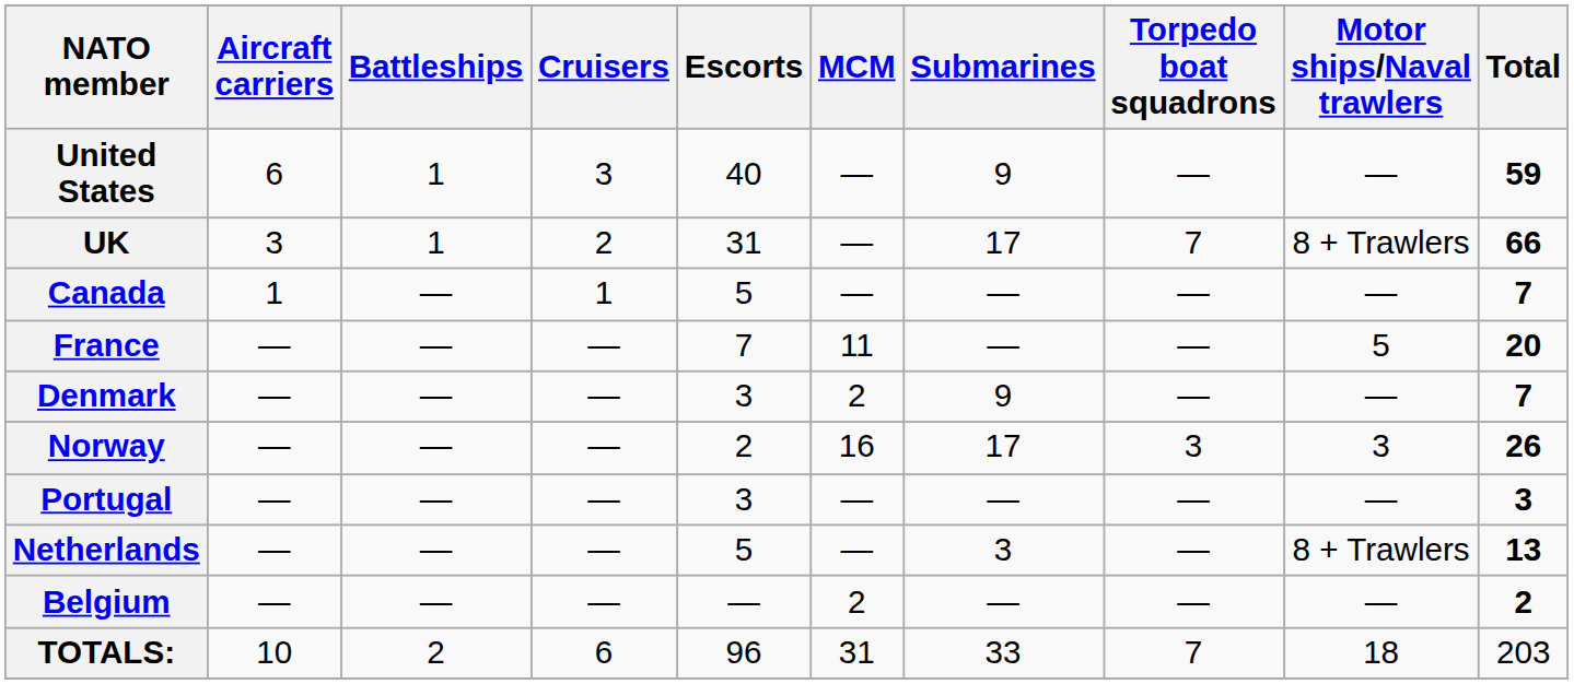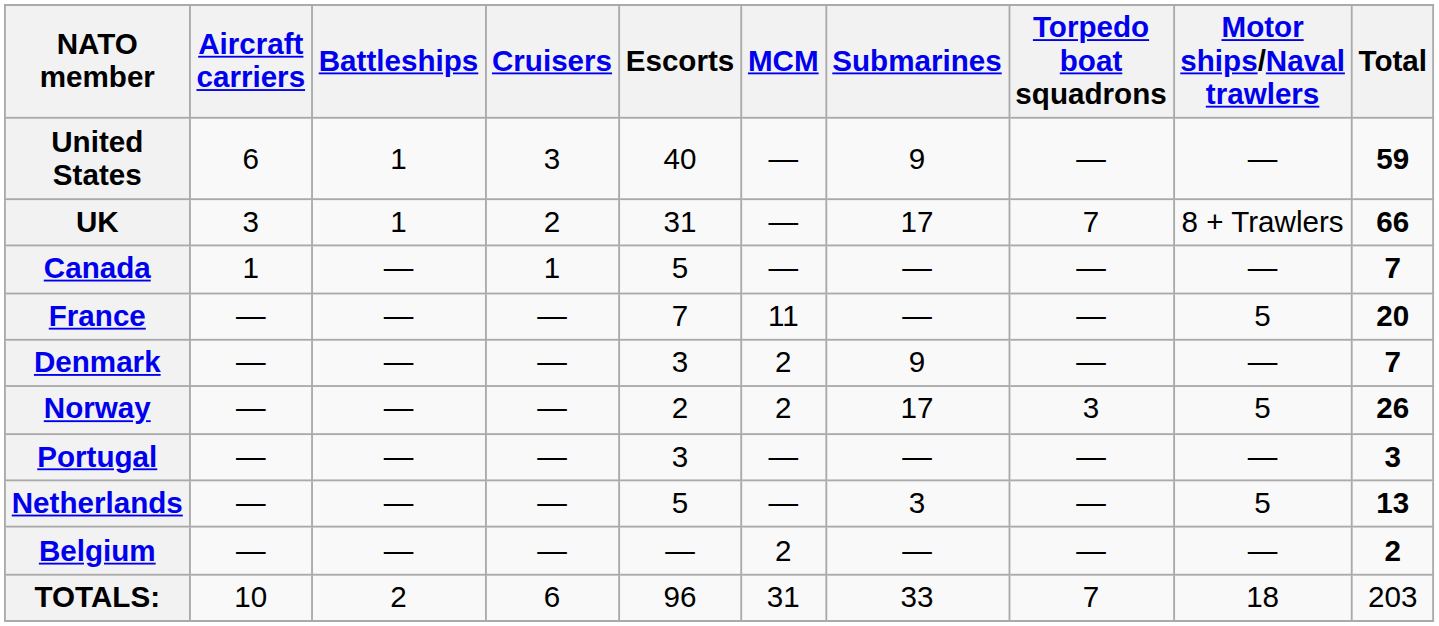Norway | MCM: 16 -> 2
Norway | Motor ships/Naval trawlers: 3 -> 5
Netherlands | Motor ships/Naval trawlers: 8 + Trawlers -> 5
